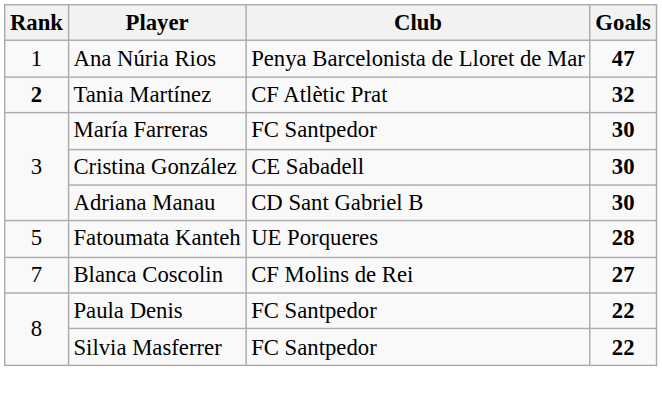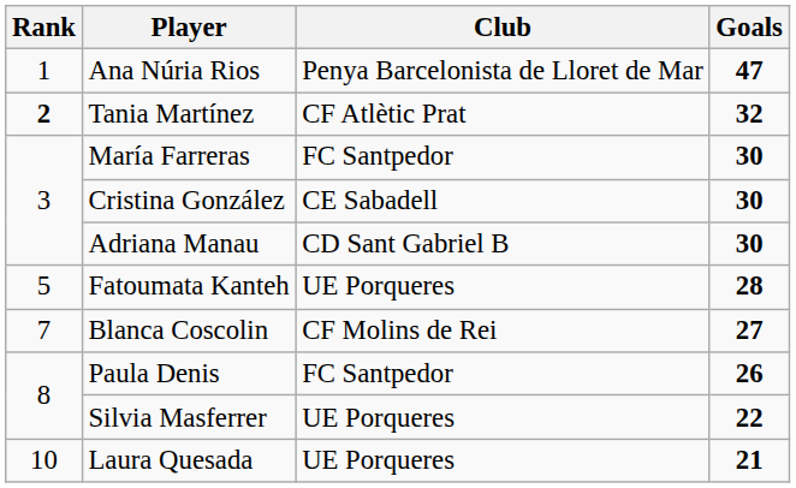Paula Denis | Goals: 22 -> 26
Silvia Masferrer | Club: FC Santpedor -> UE Porqueres
+ row: 10 | Laura Quesada | UE Porqueres | 21
